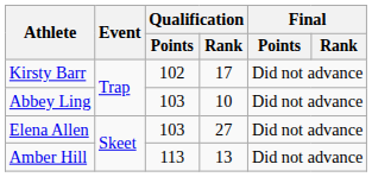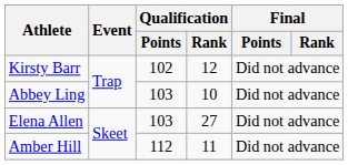Kirsty Barr | Qualification / Rank: 17 -> 12
Amber Hill | Qualification / Points: 113 -> 112
Amber Hill | Qualification / Rank: 13 -> 11
